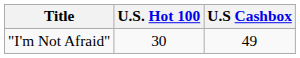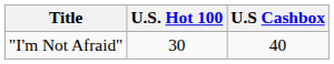"I'm Not Afraid" | U.S Cashbox: 49 -> 40
